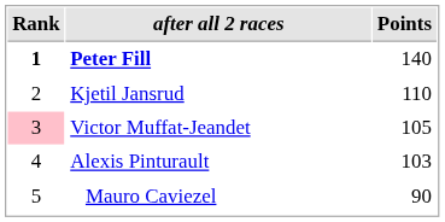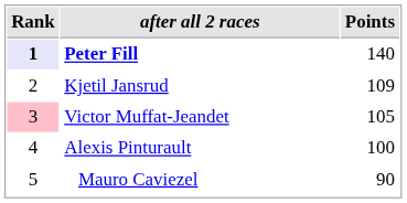Peter Fill | Rank: no background -> lavender background
Kjetil Jansrud | Points: 110 -> 109
Alexis Pinturault | Points: 103 -> 100
